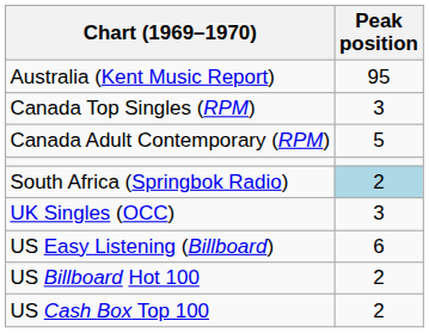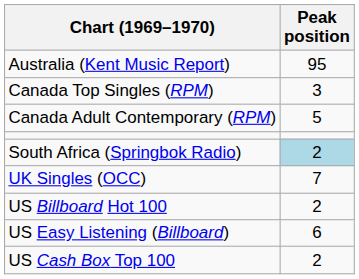UK Singles (OCC) | Peak position: 3 -> 7
rows swapped: US Billboard Hot 100 <-> US Easy Listening (Billboard)
